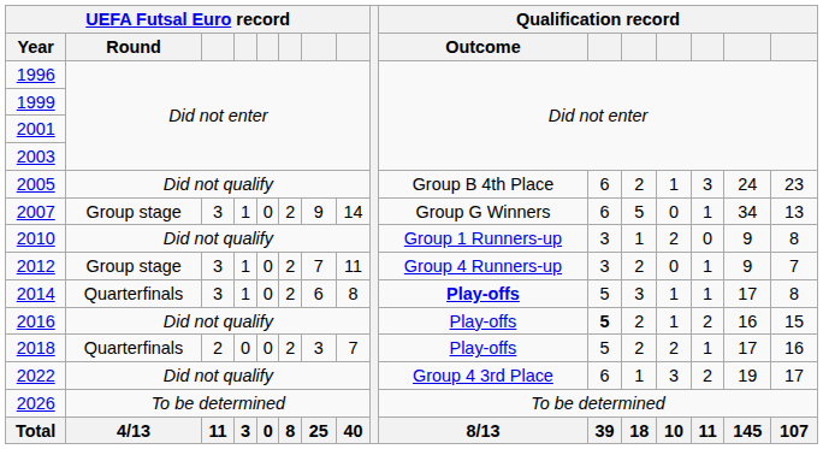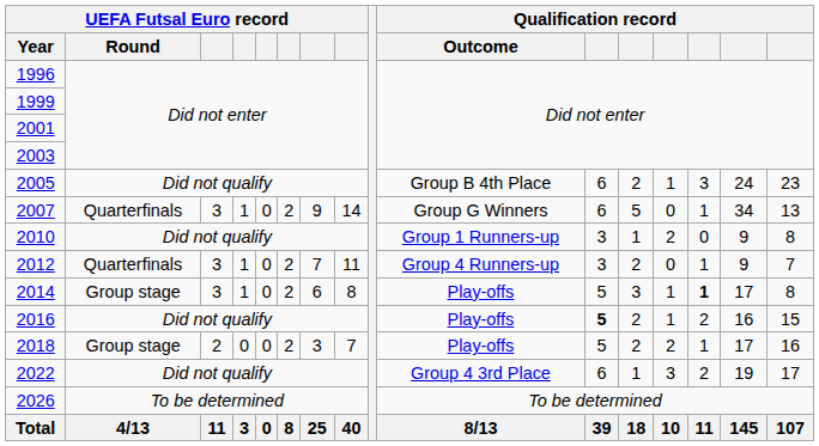2007 | UEFA Futsal Euro record / Round: Group stage -> Quarterfinals
2012 | UEFA Futsal Euro record / Round: Group stage -> Quarterfinals
2014 | UEFA Futsal Euro record / Round: Quarterfinals -> Group stage
2014 | Qualification record / Outcome: bold -> normal
2014 | column 14: normal -> bold
2018 | UEFA Futsal Euro record / Round: Quarterfinals -> Group stage
